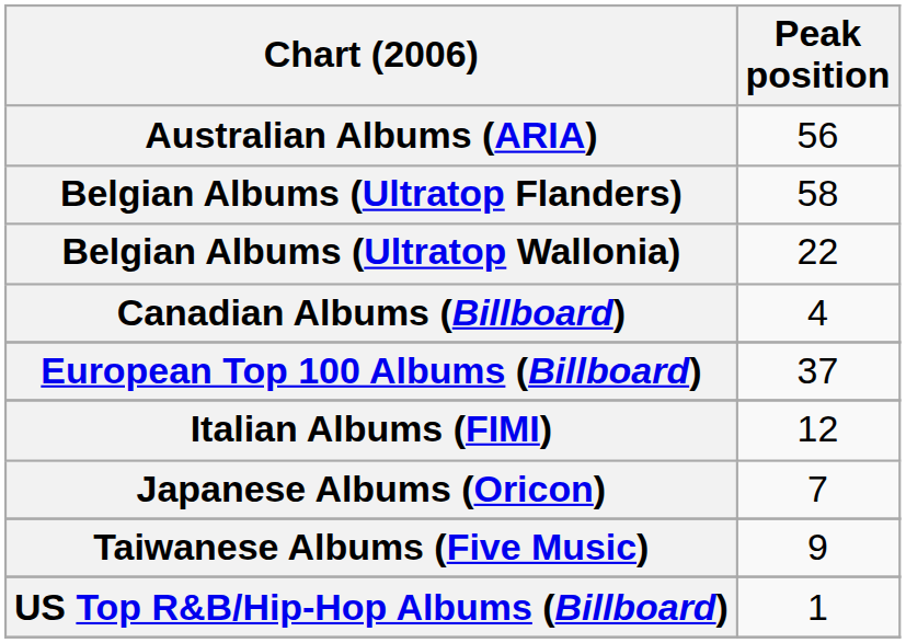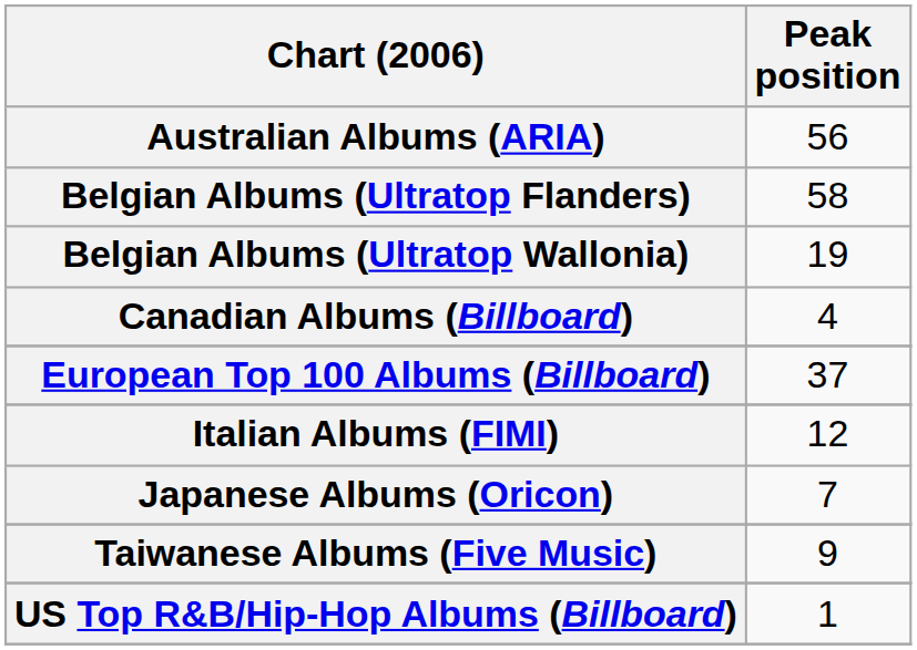Belgian Albums (Ultratop Wallonia) | Peak position: 22 -> 19
